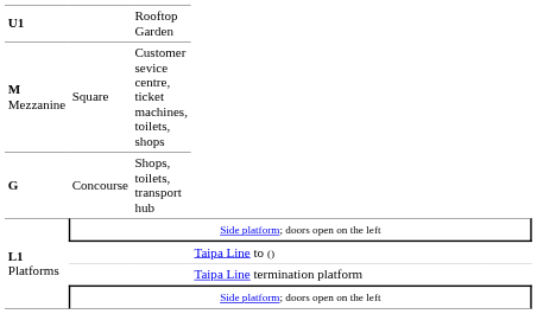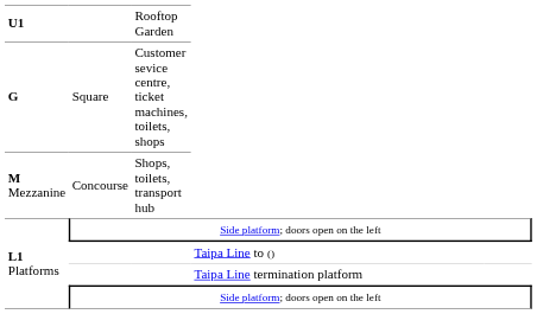Square | column 1: M Mezzanine -> G
Concourse | column 1: G -> M Mezzanine
